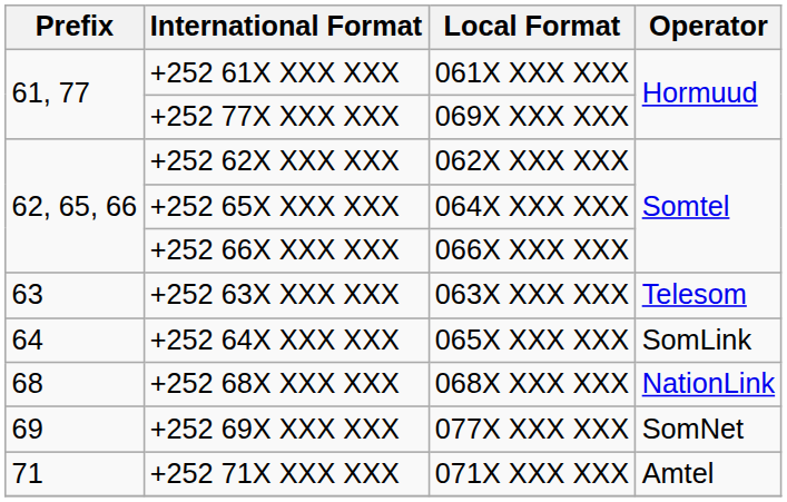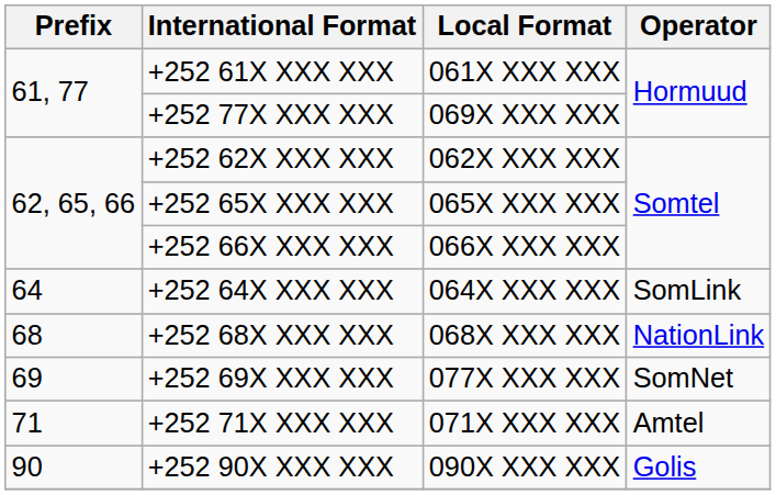+252 65X XXX XXX | Local Format: 064X XXX XXX -> 065X XXX XXX
- row: 63 | +252 63X XXX XXX | 063X XXX XXX | Telesom
+252 64X XXX XXX | Local Format: 065X XXX XXX -> 064X XXX XXX
+ row: 90 | +252 90X XXX XXX | 090X XXX XXX | Golis
